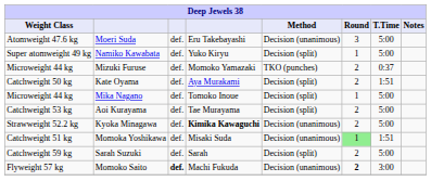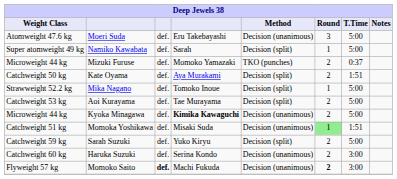Namiko Kawabata | column 4: Yuko Kiryu -> Sarah
Mika Nagano | Weight Class: Microweight 44 kg -> Strawweight 52.2 kg
Kyoka Minagawa | Weight Class: Strawweight 52.2 kg -> Microweight 44 kg
Sarah Suzuki | column 4: Sarah -> Yuko Kiryu
+ row: Catchweight 60 kg | Haruka Suzuki | def. | Serina Kondo | Decision (unanimous) | 2 | 3:00
